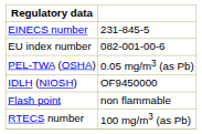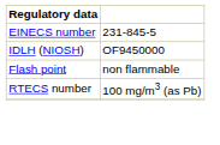- row: EU index number | 082-001-00-6
- row: PEL-TWA (OSHA) | 0.05 mg/m3 (as Pb)
